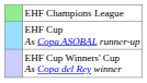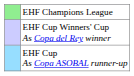rows swapped: EHF Cup Winners' Cup As Copa del Rey winner <-> EHF Cup As Copa ASOBAL runner-up
